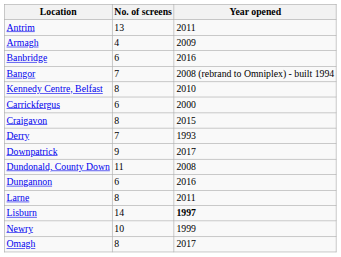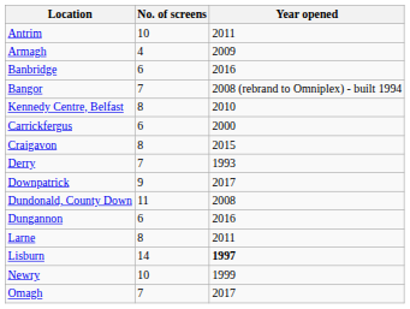Antrim | No. of screens: 13 -> 10
Omagh | No. of screens: 8 -> 7
